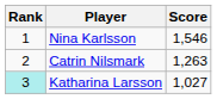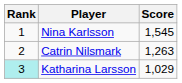Nina Karlsson | Score: 1,546 -> 1,545
Katharina Larsson | Score: 1,027 -> 1,029
